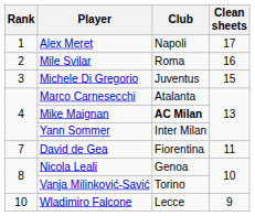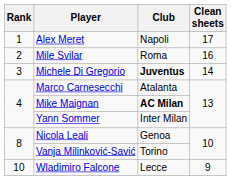Michele Di Gregorio | Club: normal -> bold
Michele Di Gregorio | Clean sheets: 15 -> 14
- row: 7 | David de Gea | Fiorentina | 11
